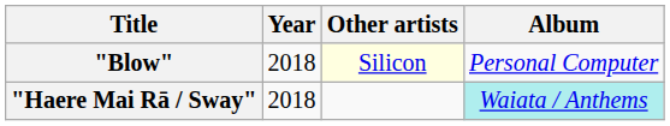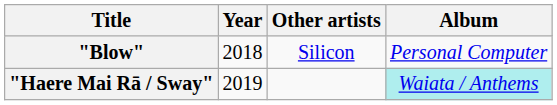"Blow" | Other artists: lightyellow background -> no background
"Haere Mai Rā / Sway" | Year: 2018 -> 2019
